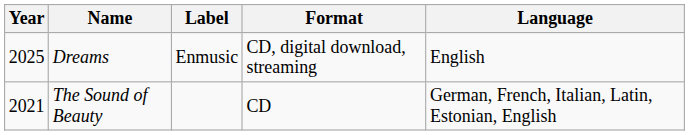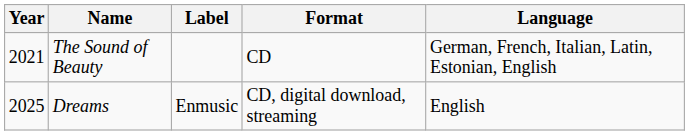rows swapped: The Sound of Beauty <-> Dreams
